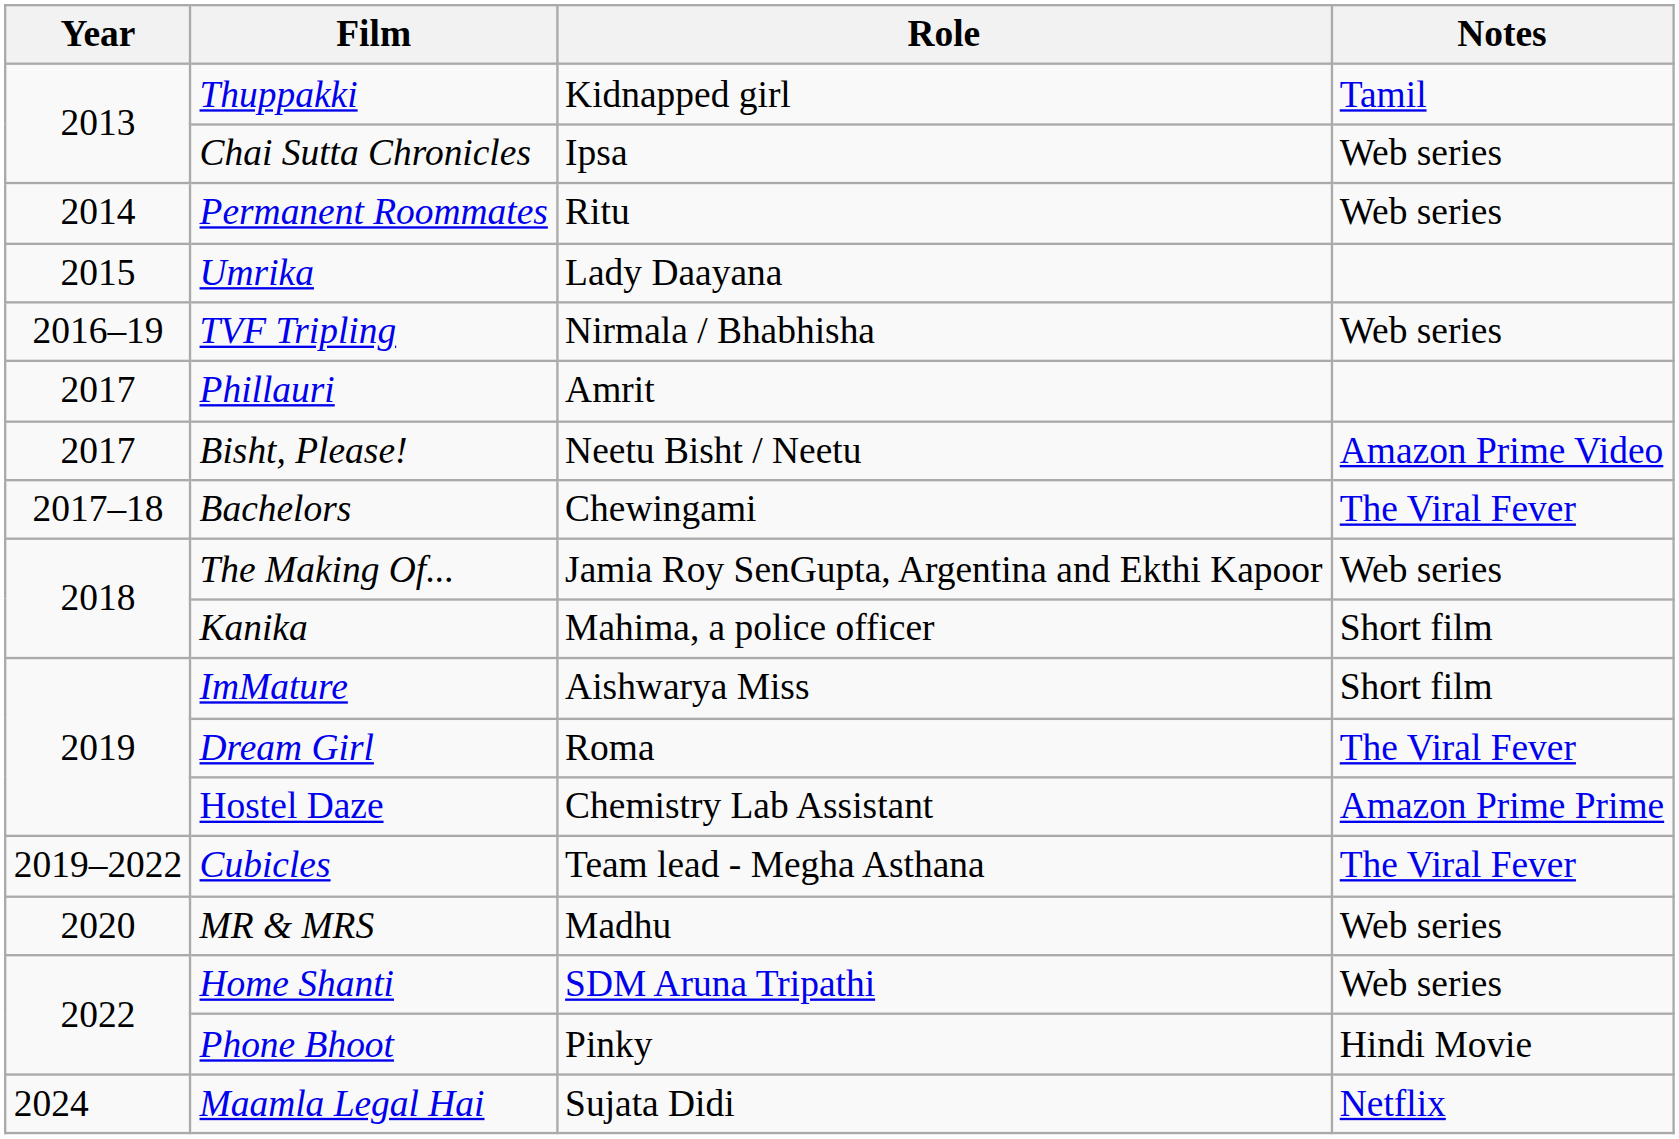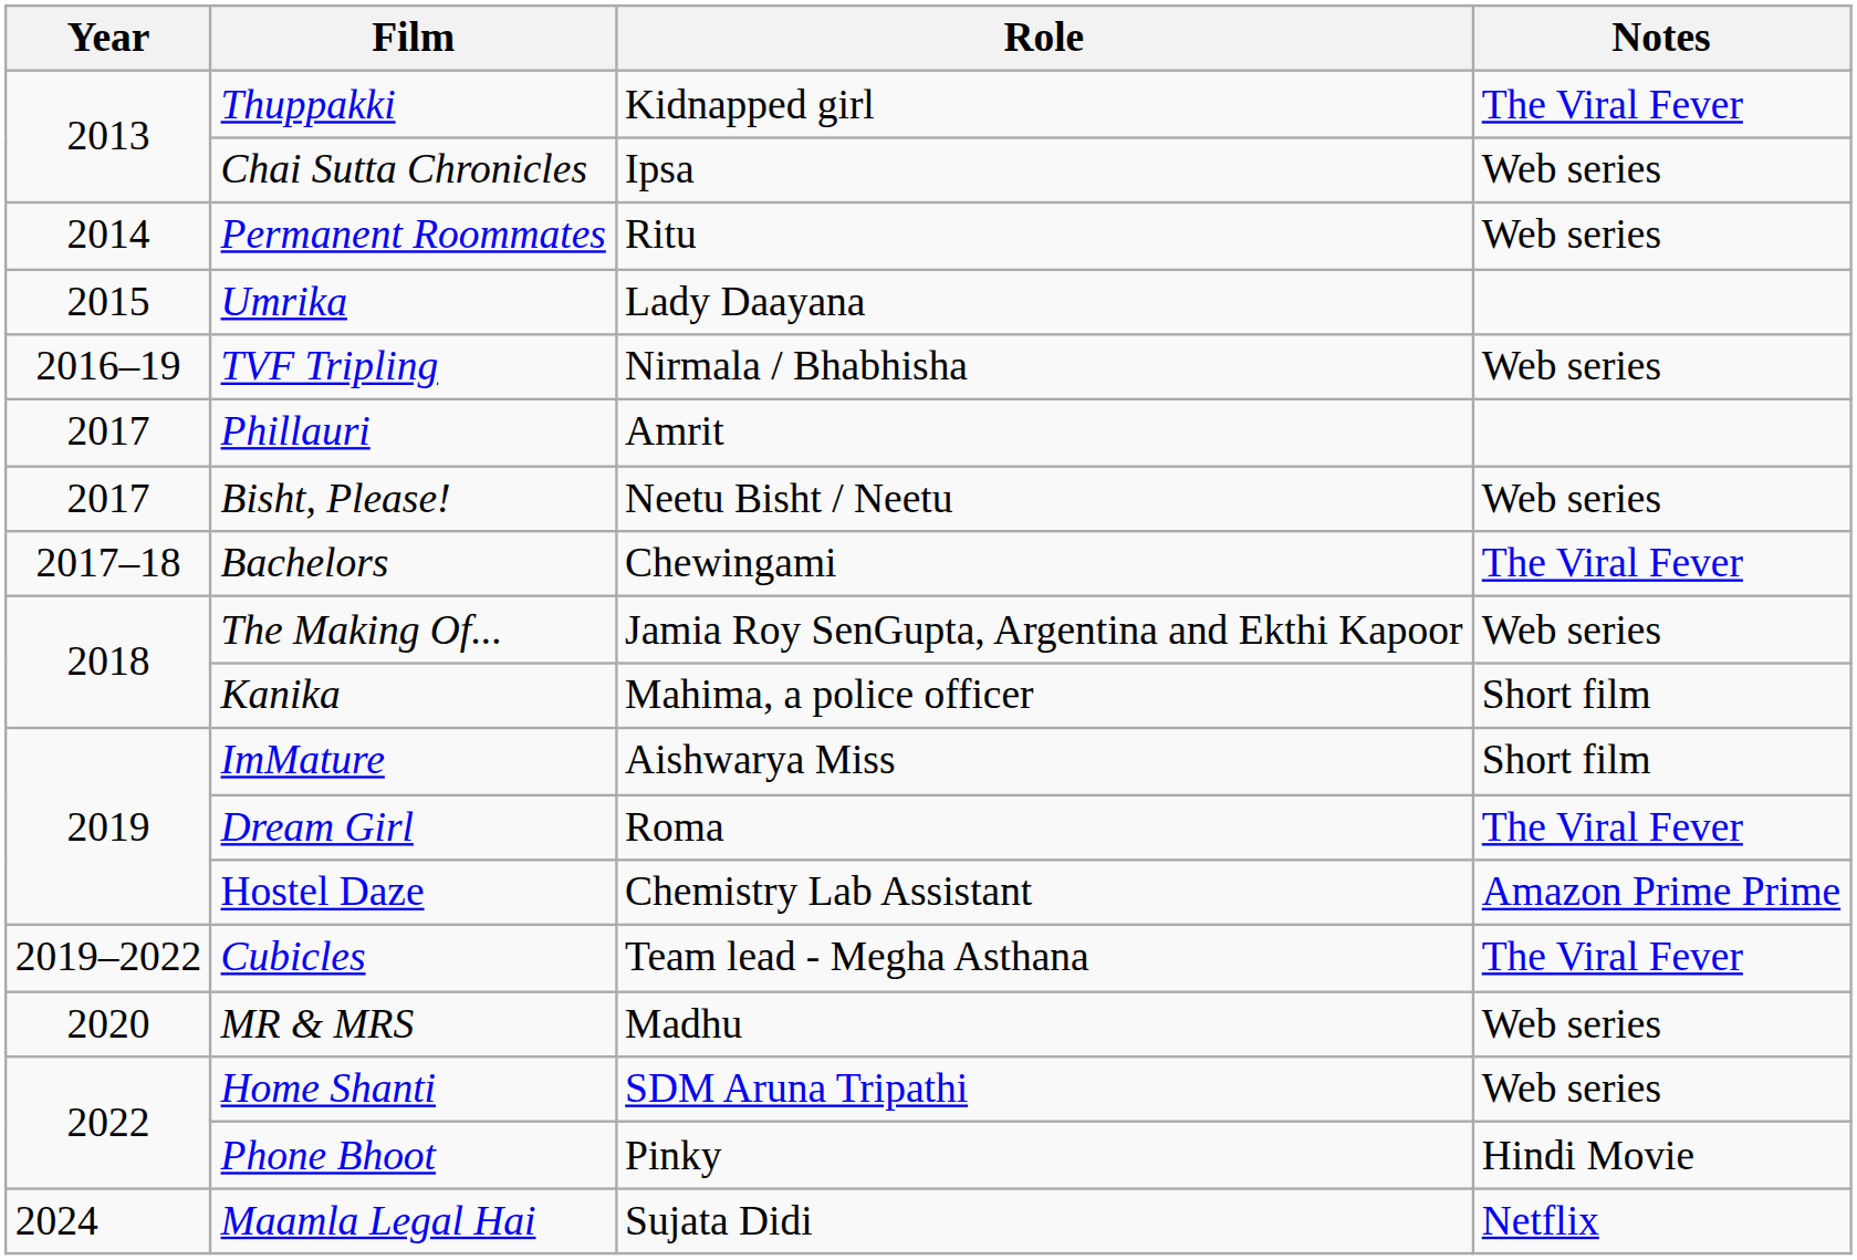Thuppakki | Notes: Tamil -> The Viral Fever
Bisht, Please! | Notes: Amazon Prime Video -> Web series
